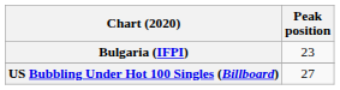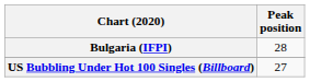Bulgaria (IFPI) | Peak position: 23 -> 28
